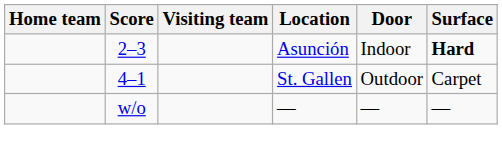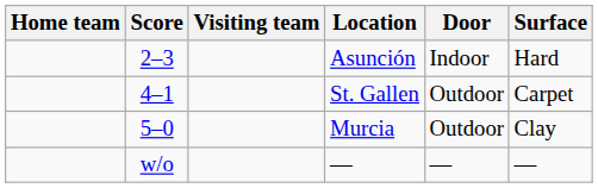Asunción | Surface: bold -> normal
+ row: 5–0 | Murcia | Outdoor | Clay
